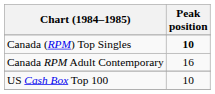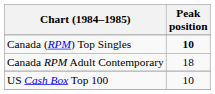Canada RPM Adult Contemporary | Peak position: 16 -> 18
